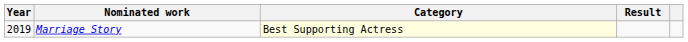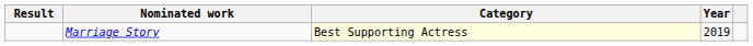columns swapped: Year <-> Result
